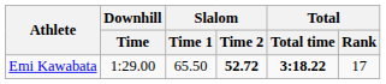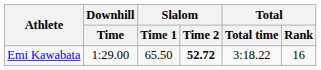Emi Kawabata | Total / Total time: bold -> normal
Emi Kawabata | Total / Rank: 17 -> 16
